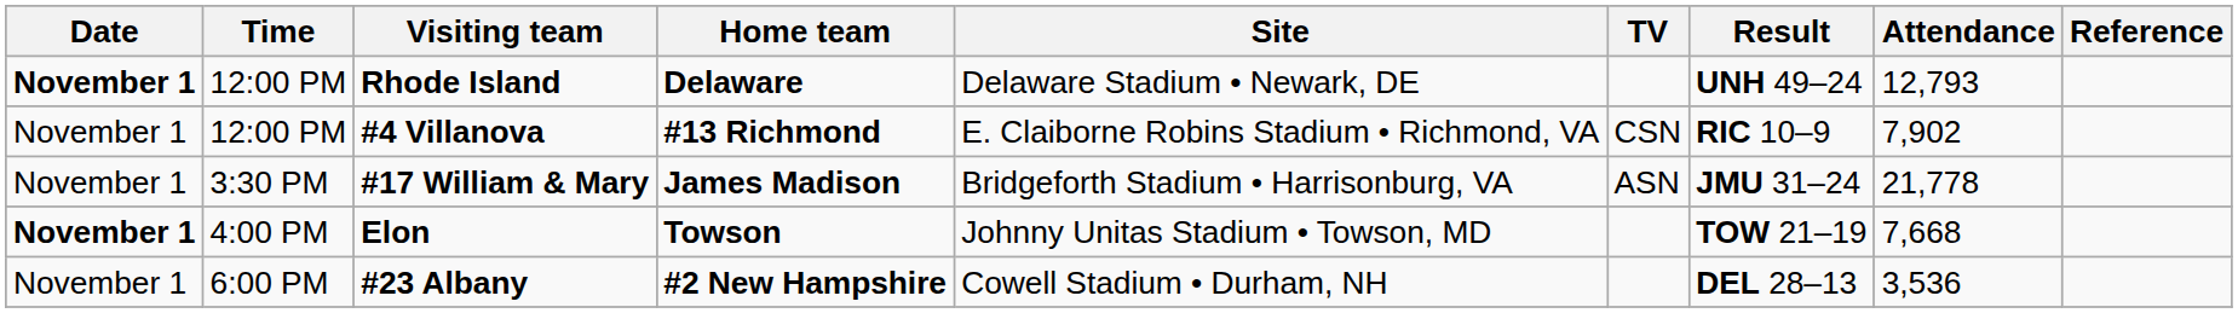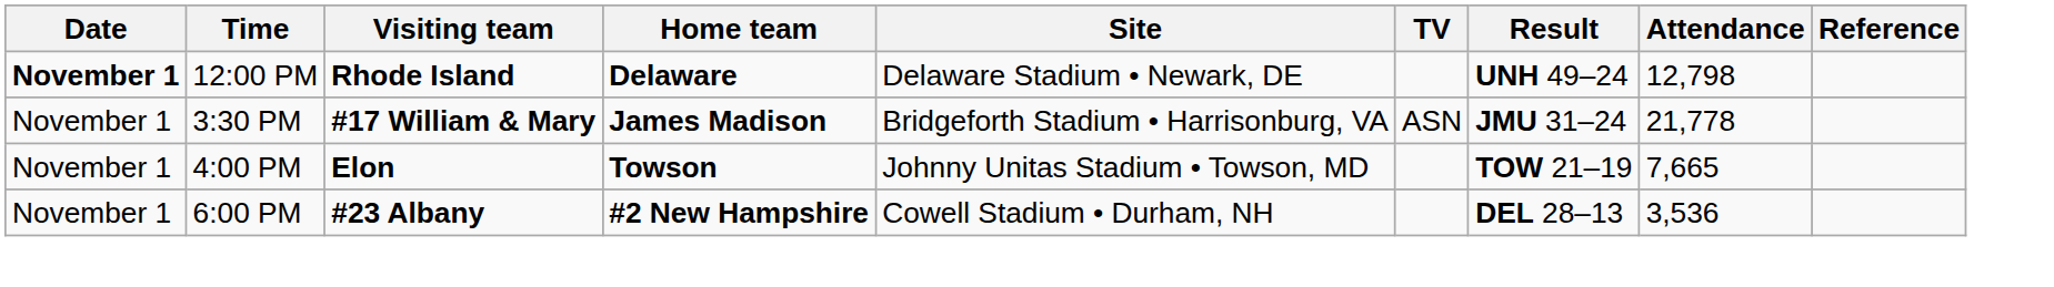Rhode Island | Attendance: 12,793 -> 12,798
- row: November 1 | 12:00 PM | #4 Villanova | #13 Richmond | E. Claiborne Robins Stadium • Richmond, VA | CSN | RIC 10–9 | 7,902
Elon | Date: bold -> normal
Elon | Attendance: 7,668 -> 7,665
